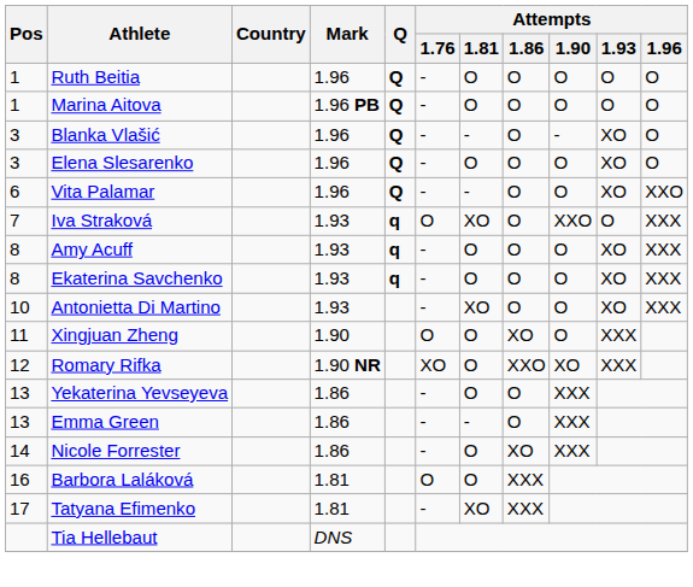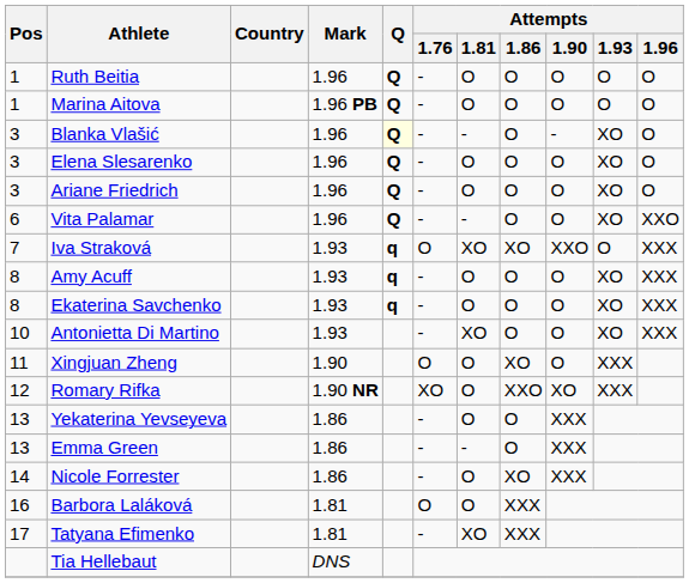Blanka Vlašić | Q: no background -> lightyellow background
+ row: 3 | Ariane Friedrich | 1.96 | Q | - | O | O | O | XO | O
Iva Straková | Attempts / 1.86: O -> XO
